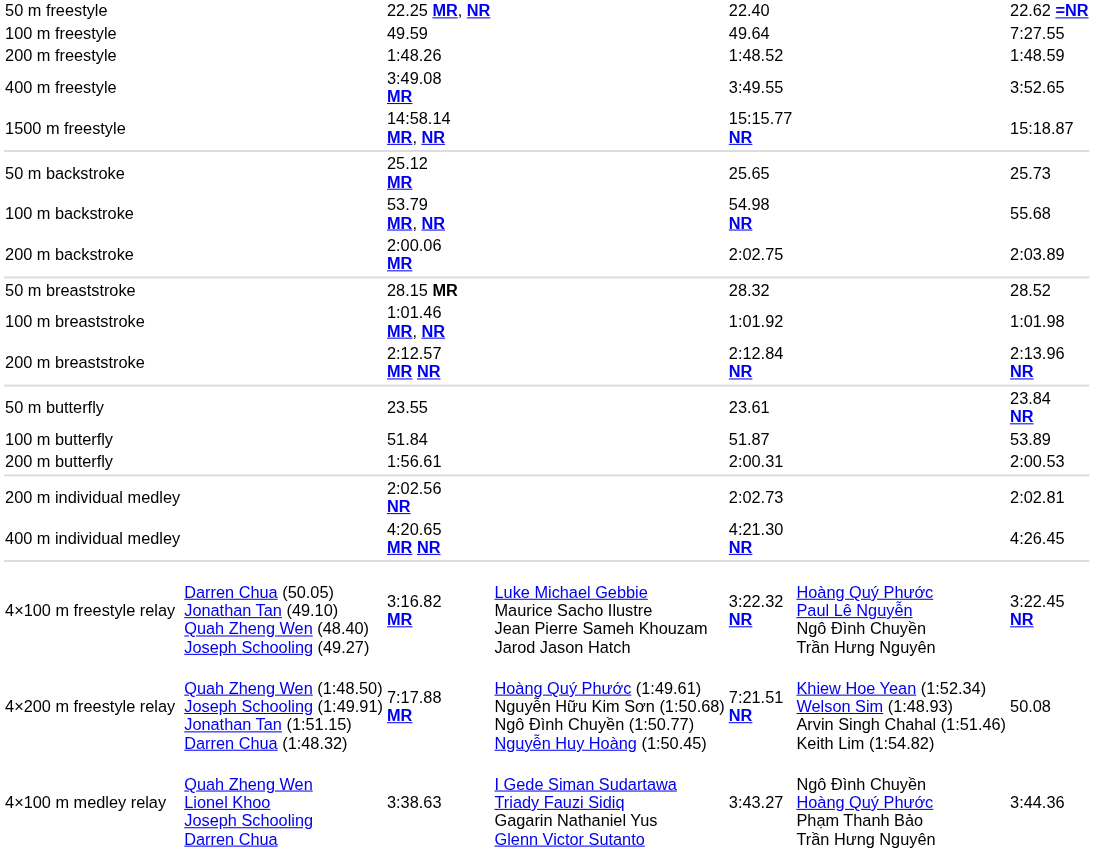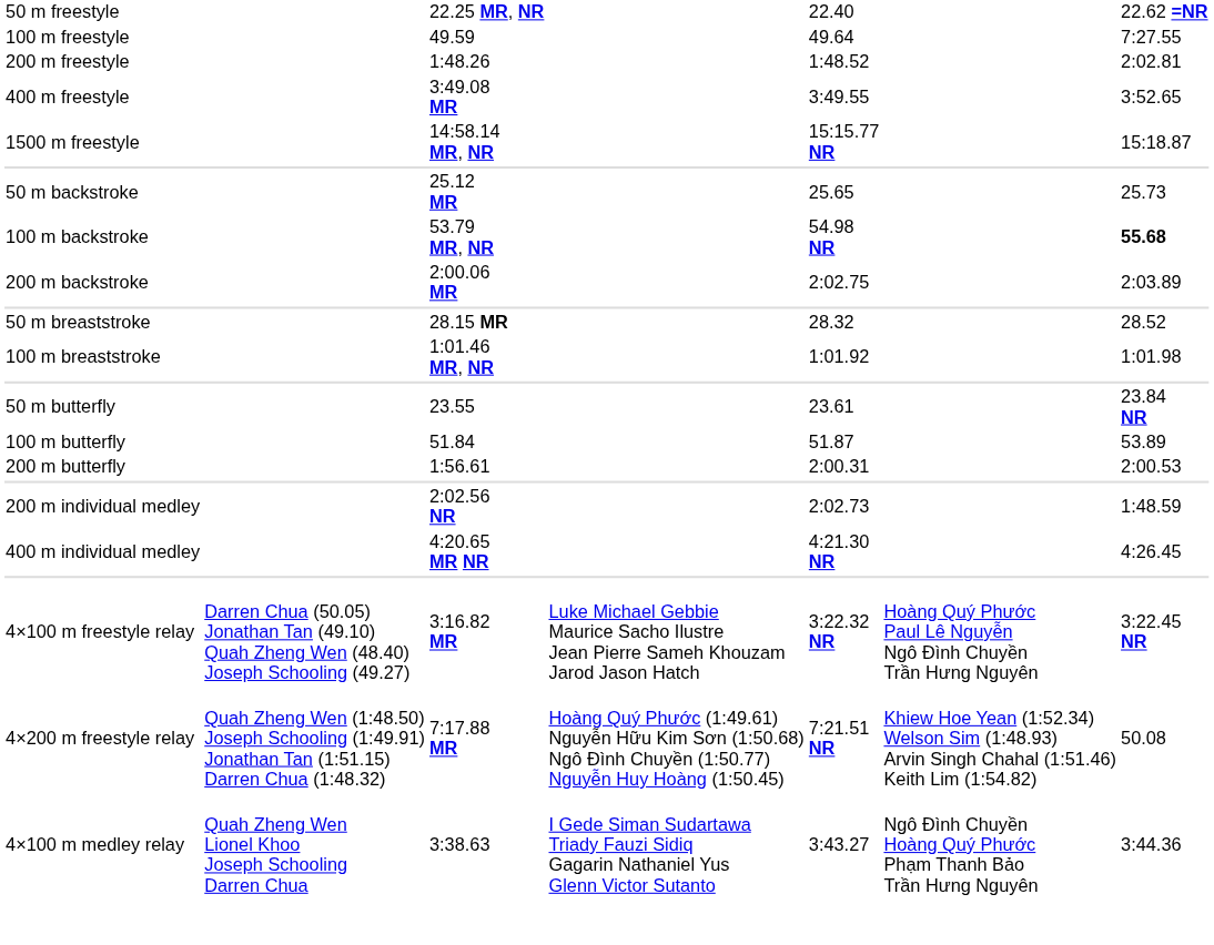200 m freestyle | column 7: 1:48.59 -> 2:02.81
100 m backstroke | column 7: normal -> bold
- row: 200 m breaststroke | 2:12.57 MR NR | 2:12.84 NR | 2:13.96 NR
200 m individual medley | column 7: 2:02.81 -> 1:48.59
